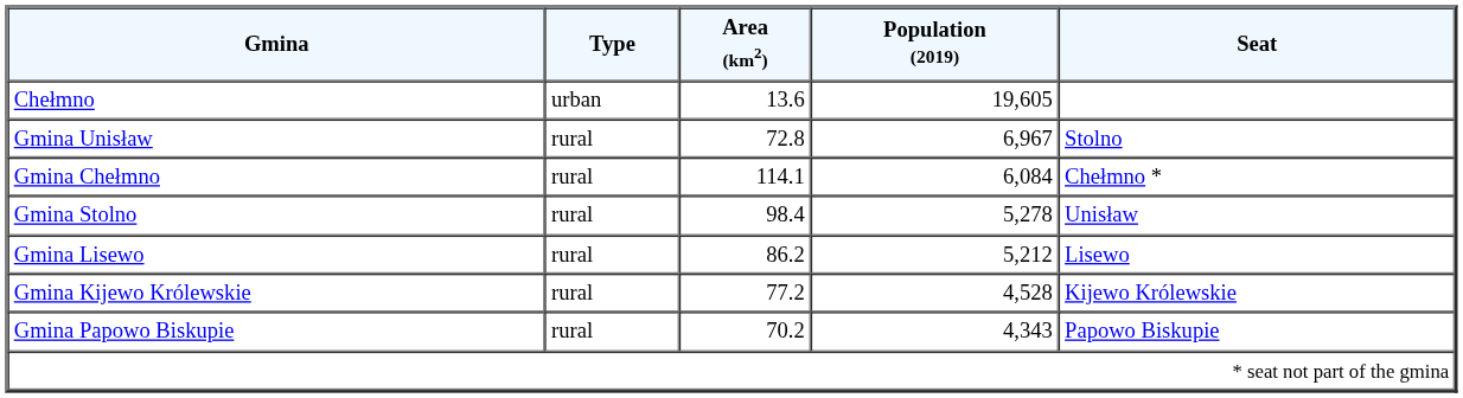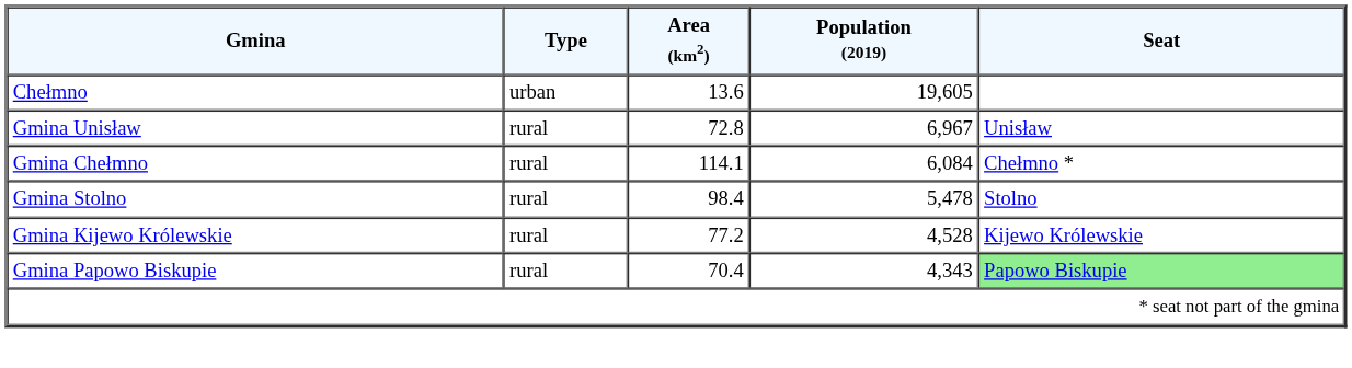Gmina Unisław | Seat: Stolno -> Unisław
Gmina Stolno | Population (2019): 5,278 -> 5,478
Gmina Stolno | Seat: Unisław -> Stolno
- row: Gmina Lisewo | rural | 86.2 | 5,212 | Lisewo
Gmina Papowo Biskupie | Area (km2): 70.2 -> 70.4
Gmina Papowo Biskupie | Seat: no background -> lightgreen background
